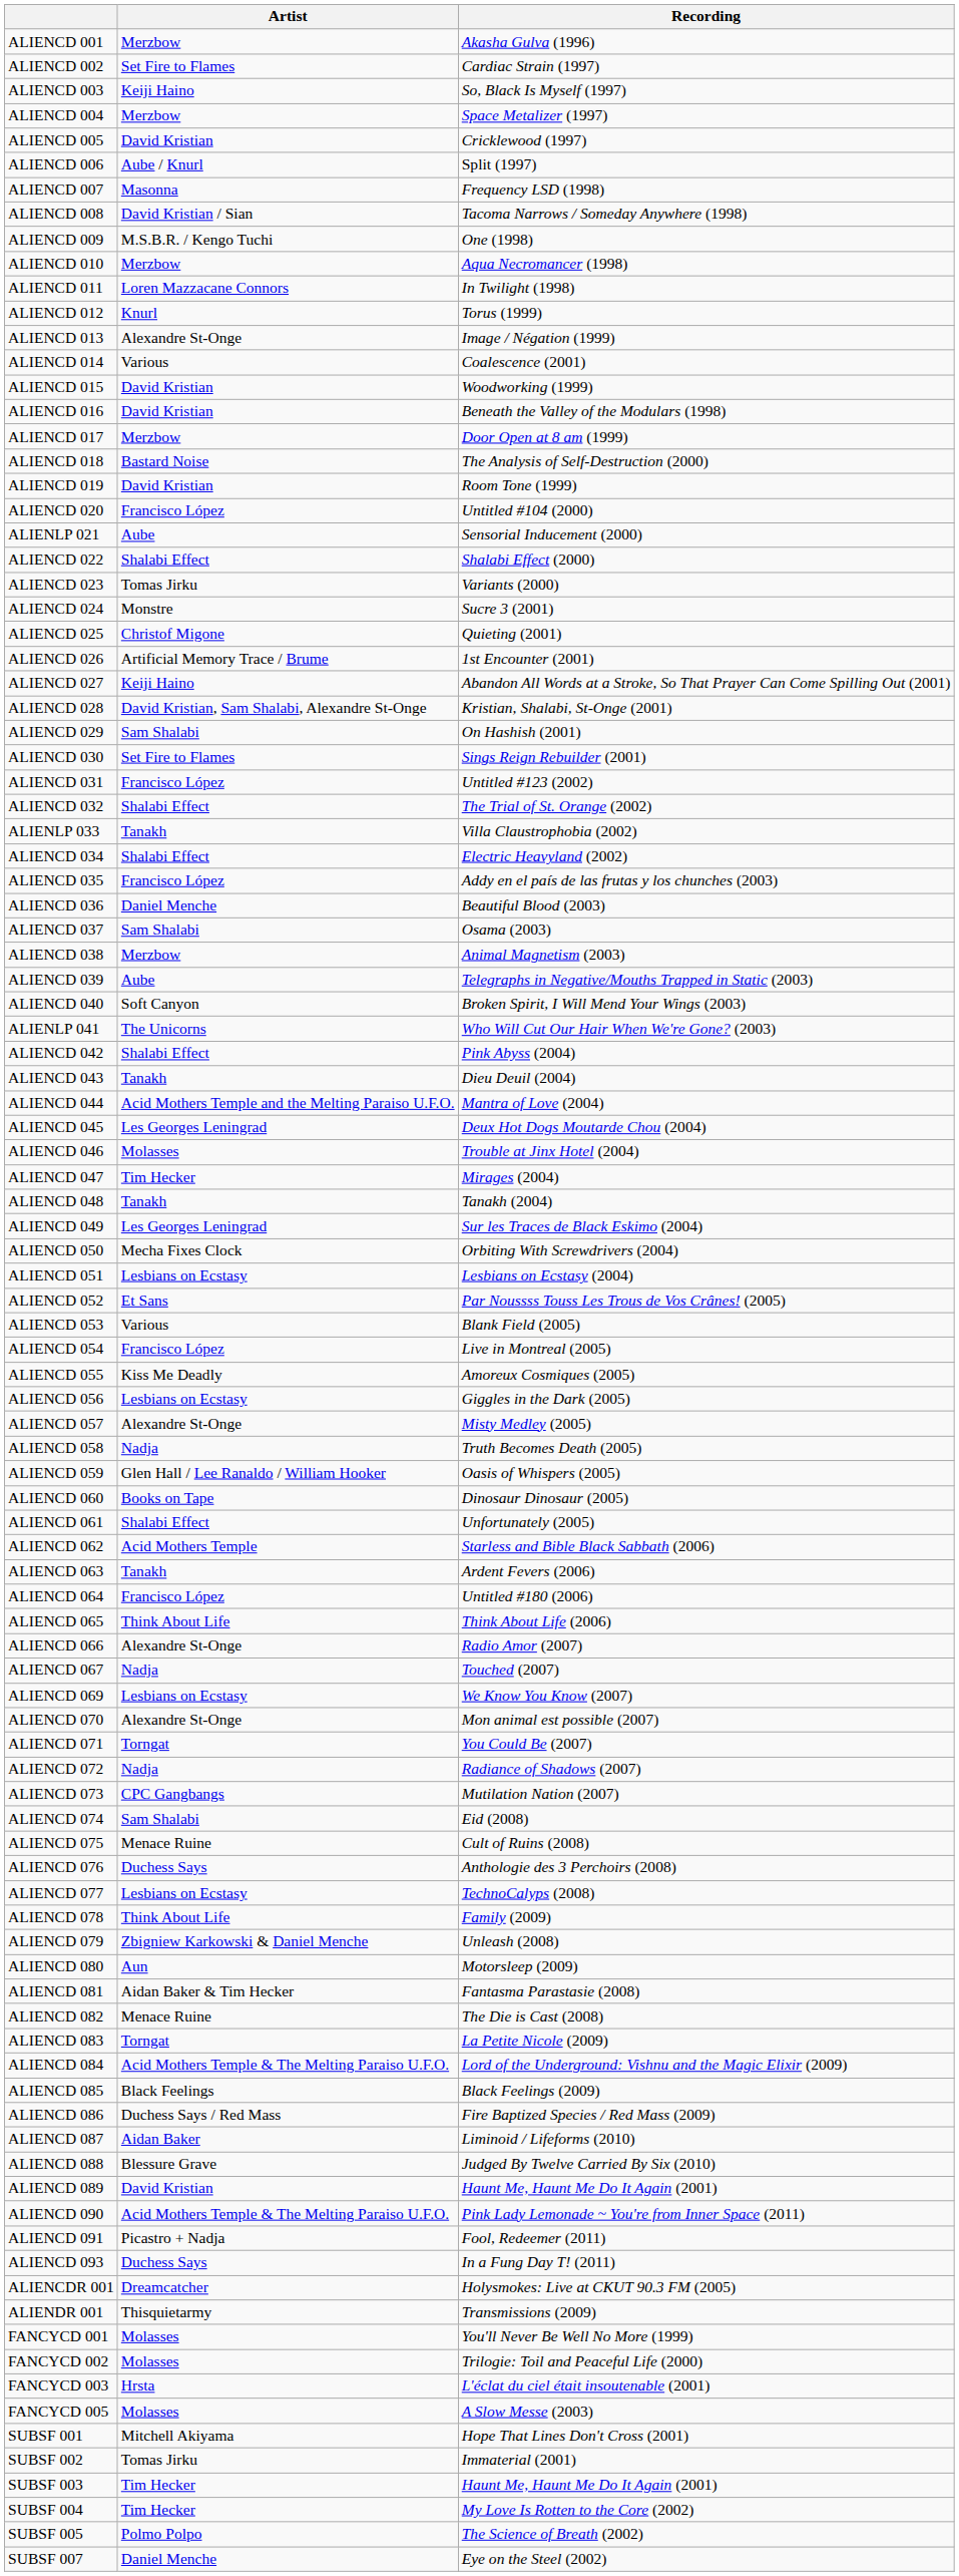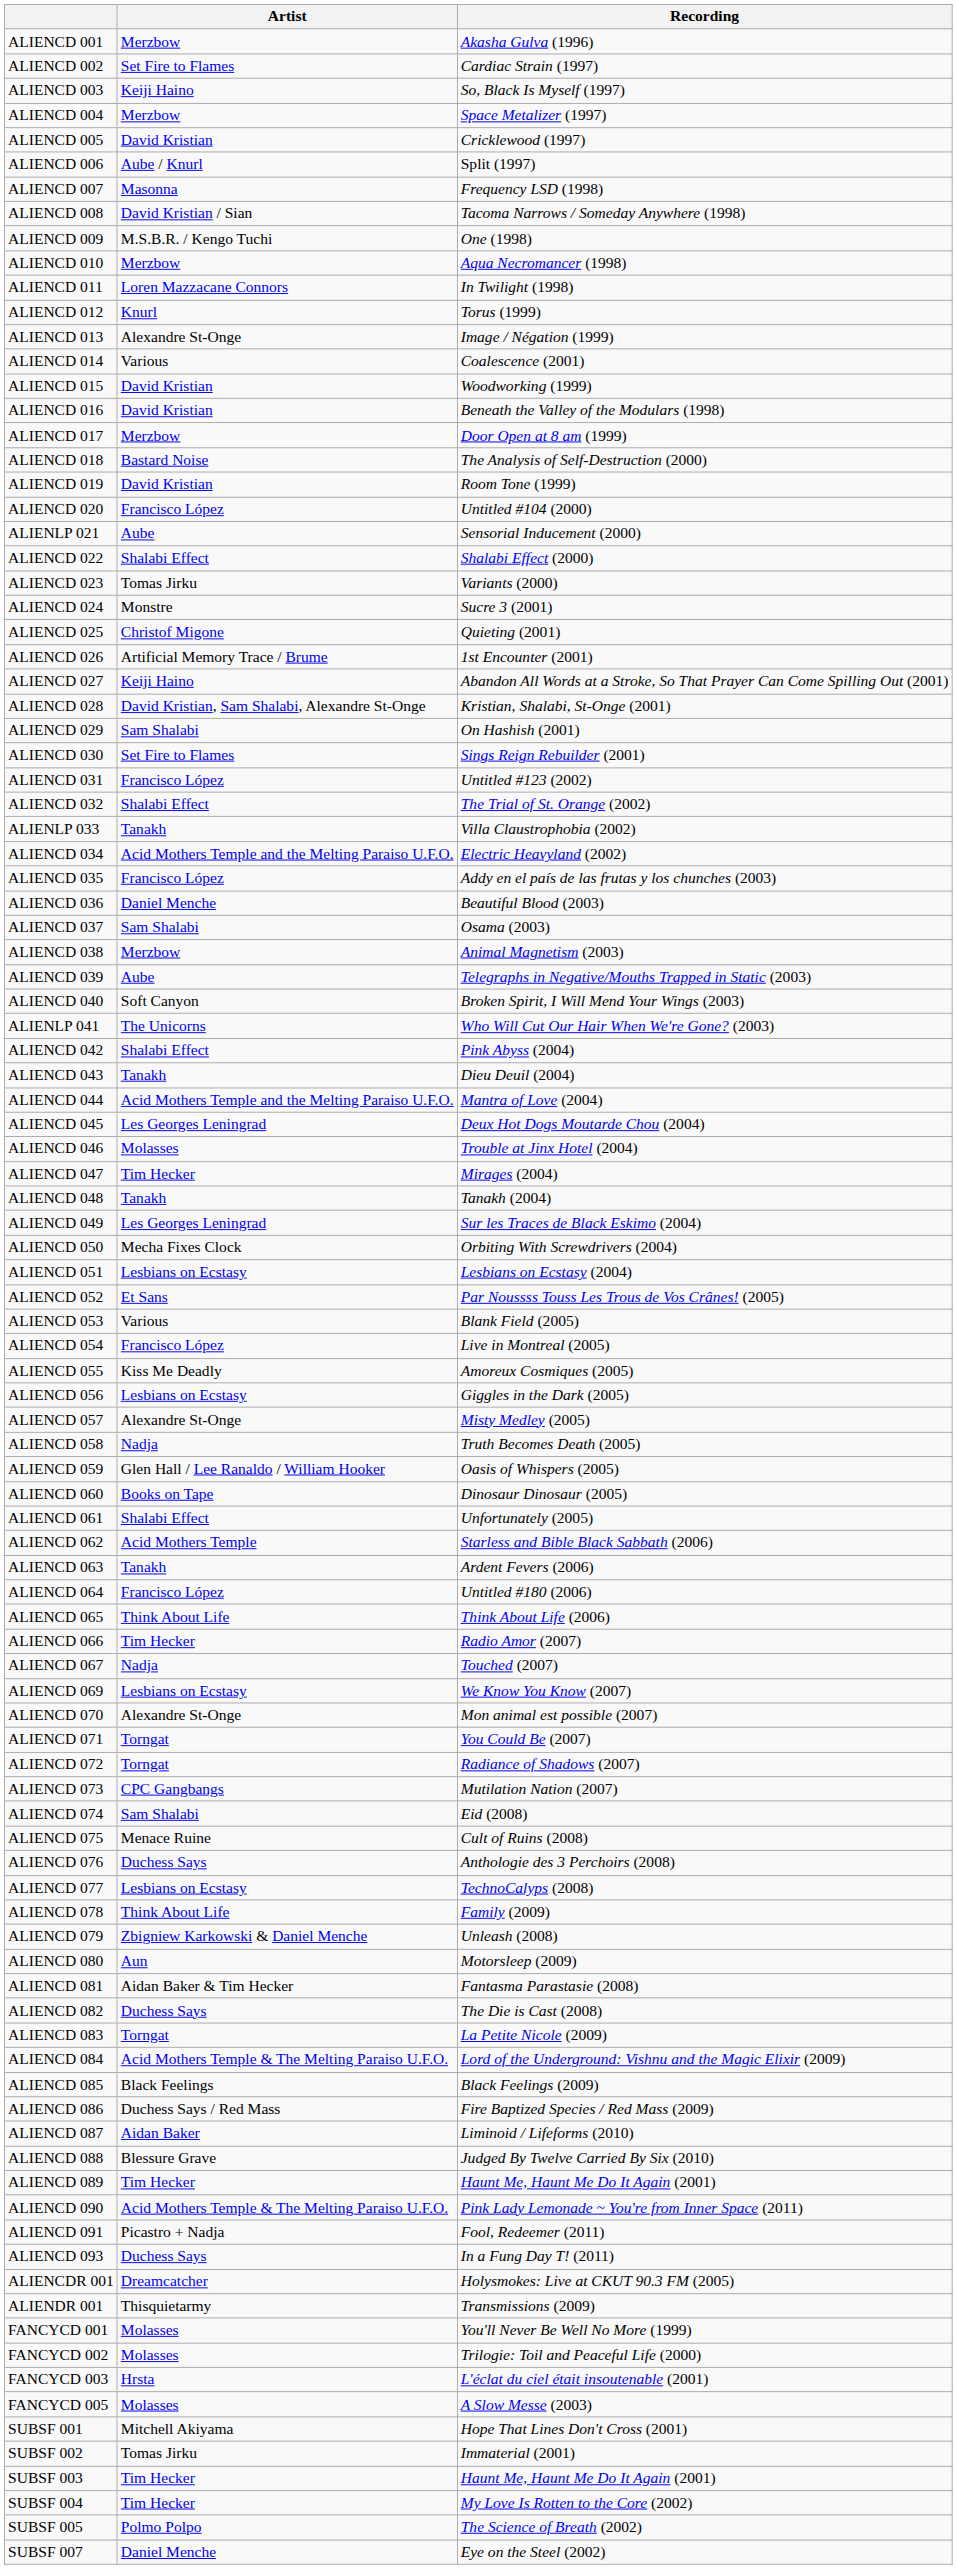ALIENCD 034 | Artist: Shalabi Effect -> Acid Mothers Temple and the Melting Paraiso U.F.O.
ALIENCD 066 | Artist: Alexandre St-Onge -> Tim Hecker
ALIENCD 072 | Artist: Nadja -> Torngat
ALIENCD 082 | Artist: Menace Ruine -> Duchess Says
ALIENCD 089 | Artist: David Kristian -> Tim Hecker
